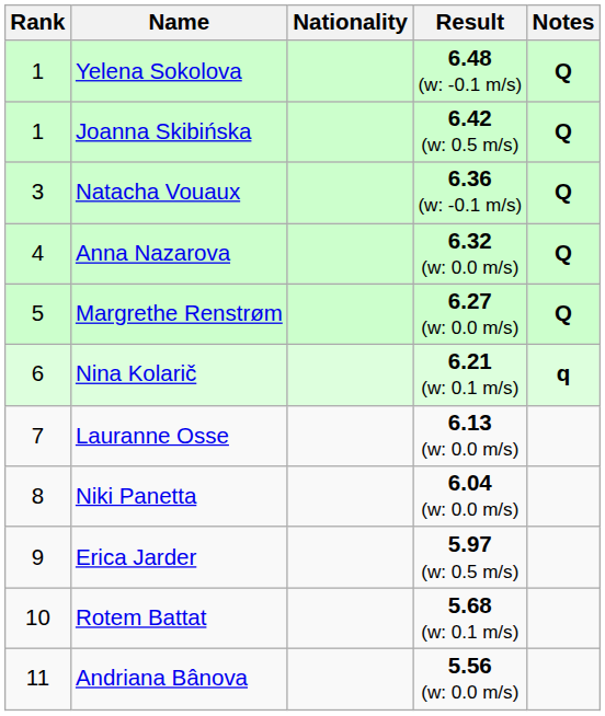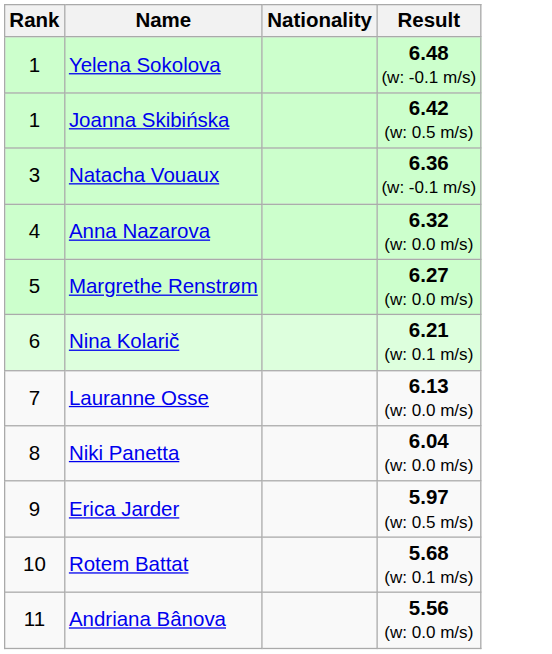- column: Notes | Q | Q | Q | Q | Q | q
